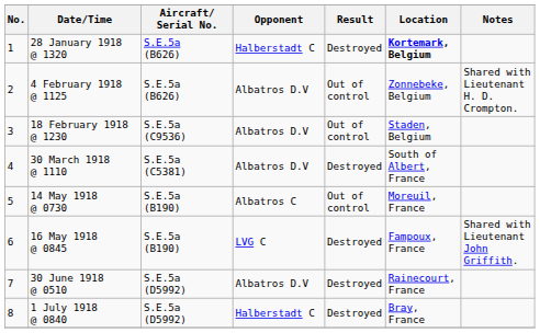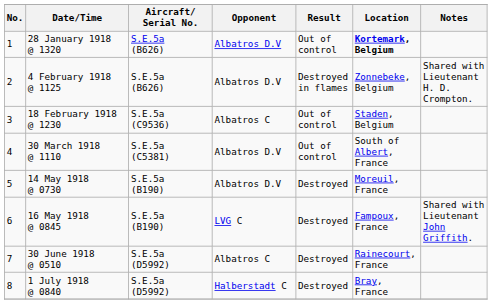28 January 1918 @ 1320 | Opponent: Halberstadt C -> Albatros D.V
28 January 1918 @ 1320 | Result: Destroyed -> Out of control
4 February 1918 @ 1125 | Result: Out of control -> Destroyed in flames
18 February 1918 @ 1230 | Opponent: Albatros D.V -> Albatros C
30 March 1918 @ 1110 | Result: Destroyed -> Out of control
14 May 1918 @ 0730 | Opponent: Albatros C -> Albatros D.V
14 May 1918 @ 0730 | Result: Out of control -> Destroyed
30 June 1918 @ 0510 | Opponent: Albatros D.V -> Albatros C
